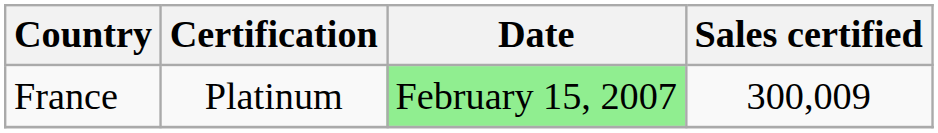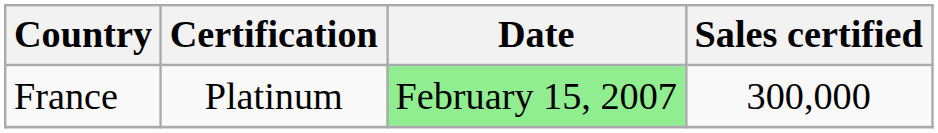France | Sales certified: 300,009 -> 300,000
